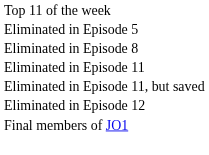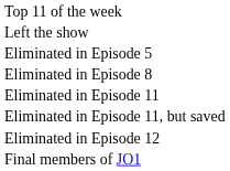+ row: Left the show
